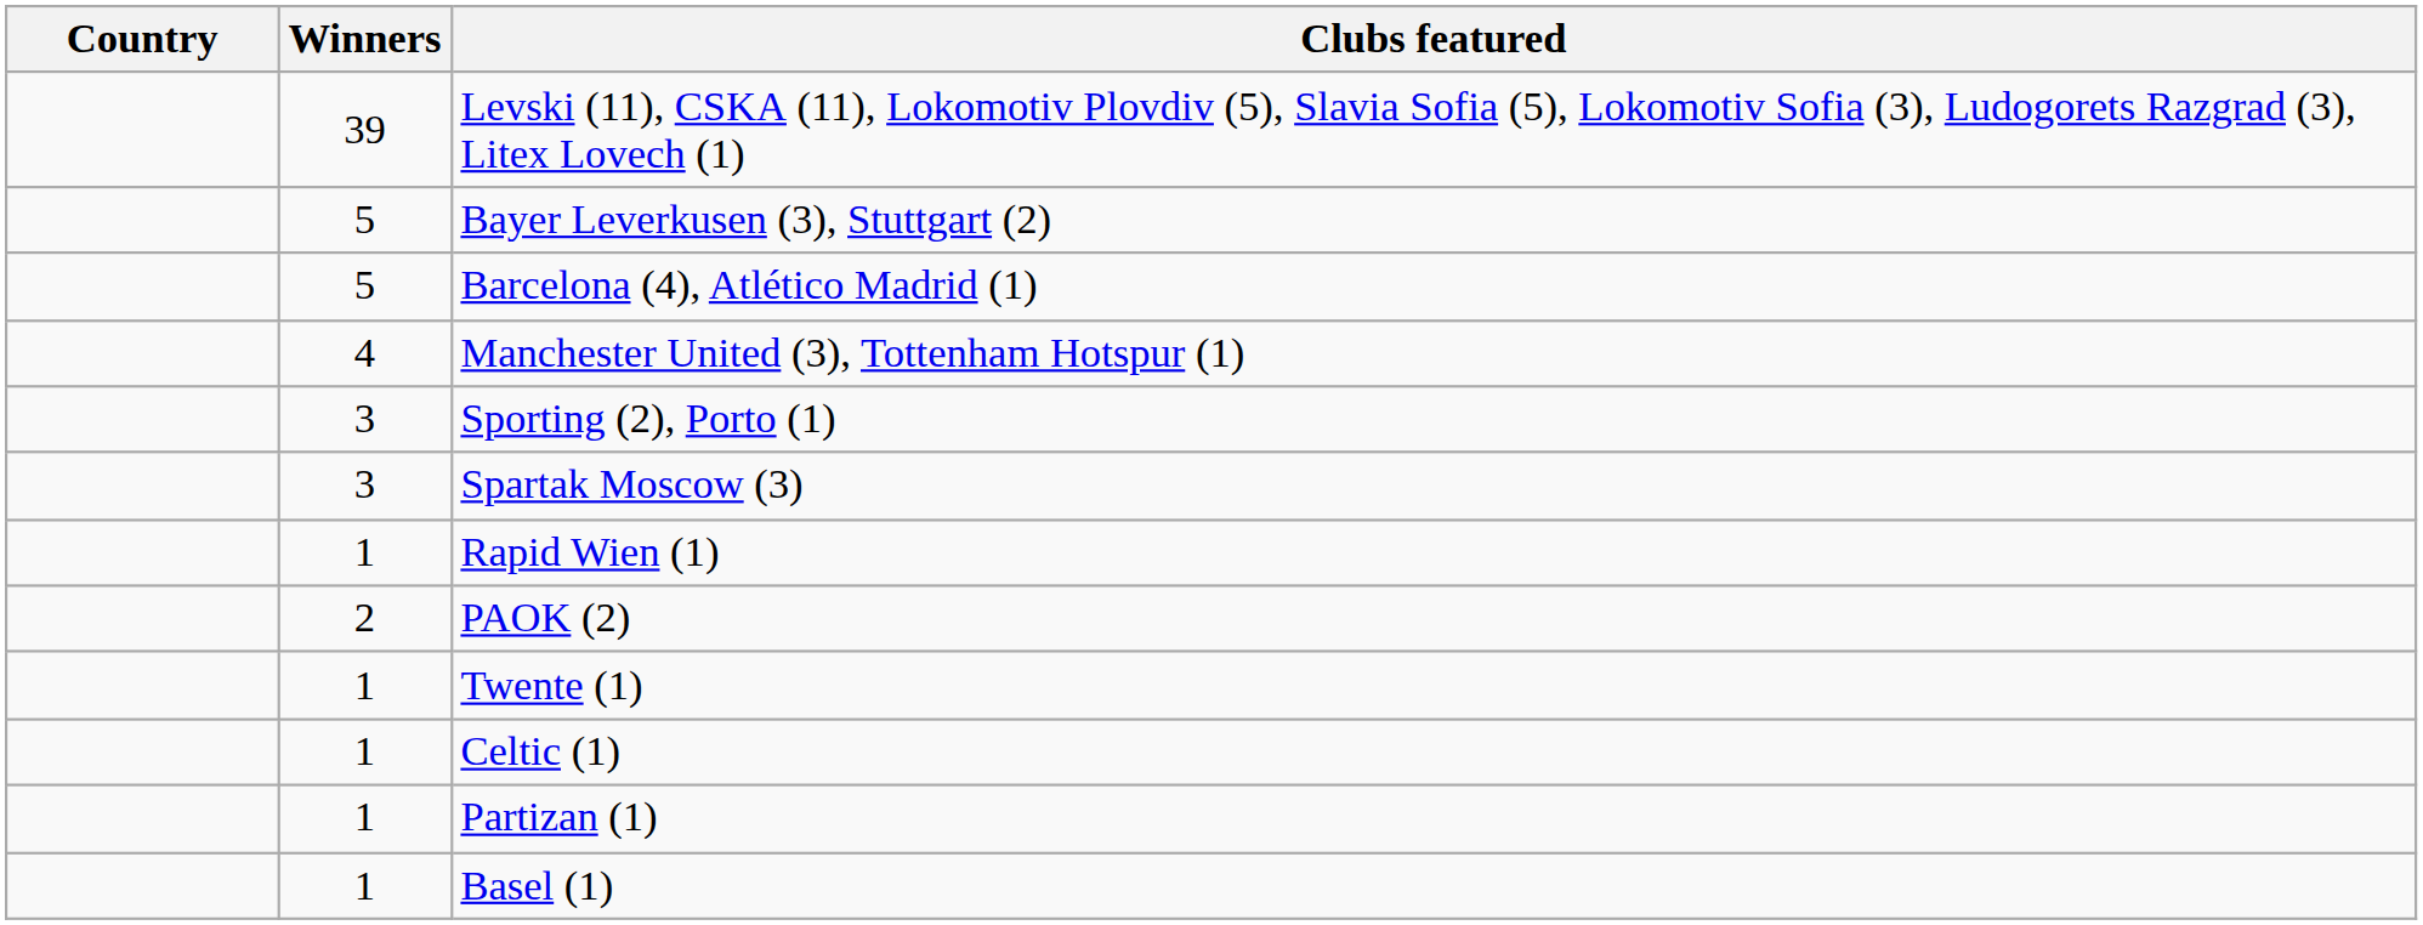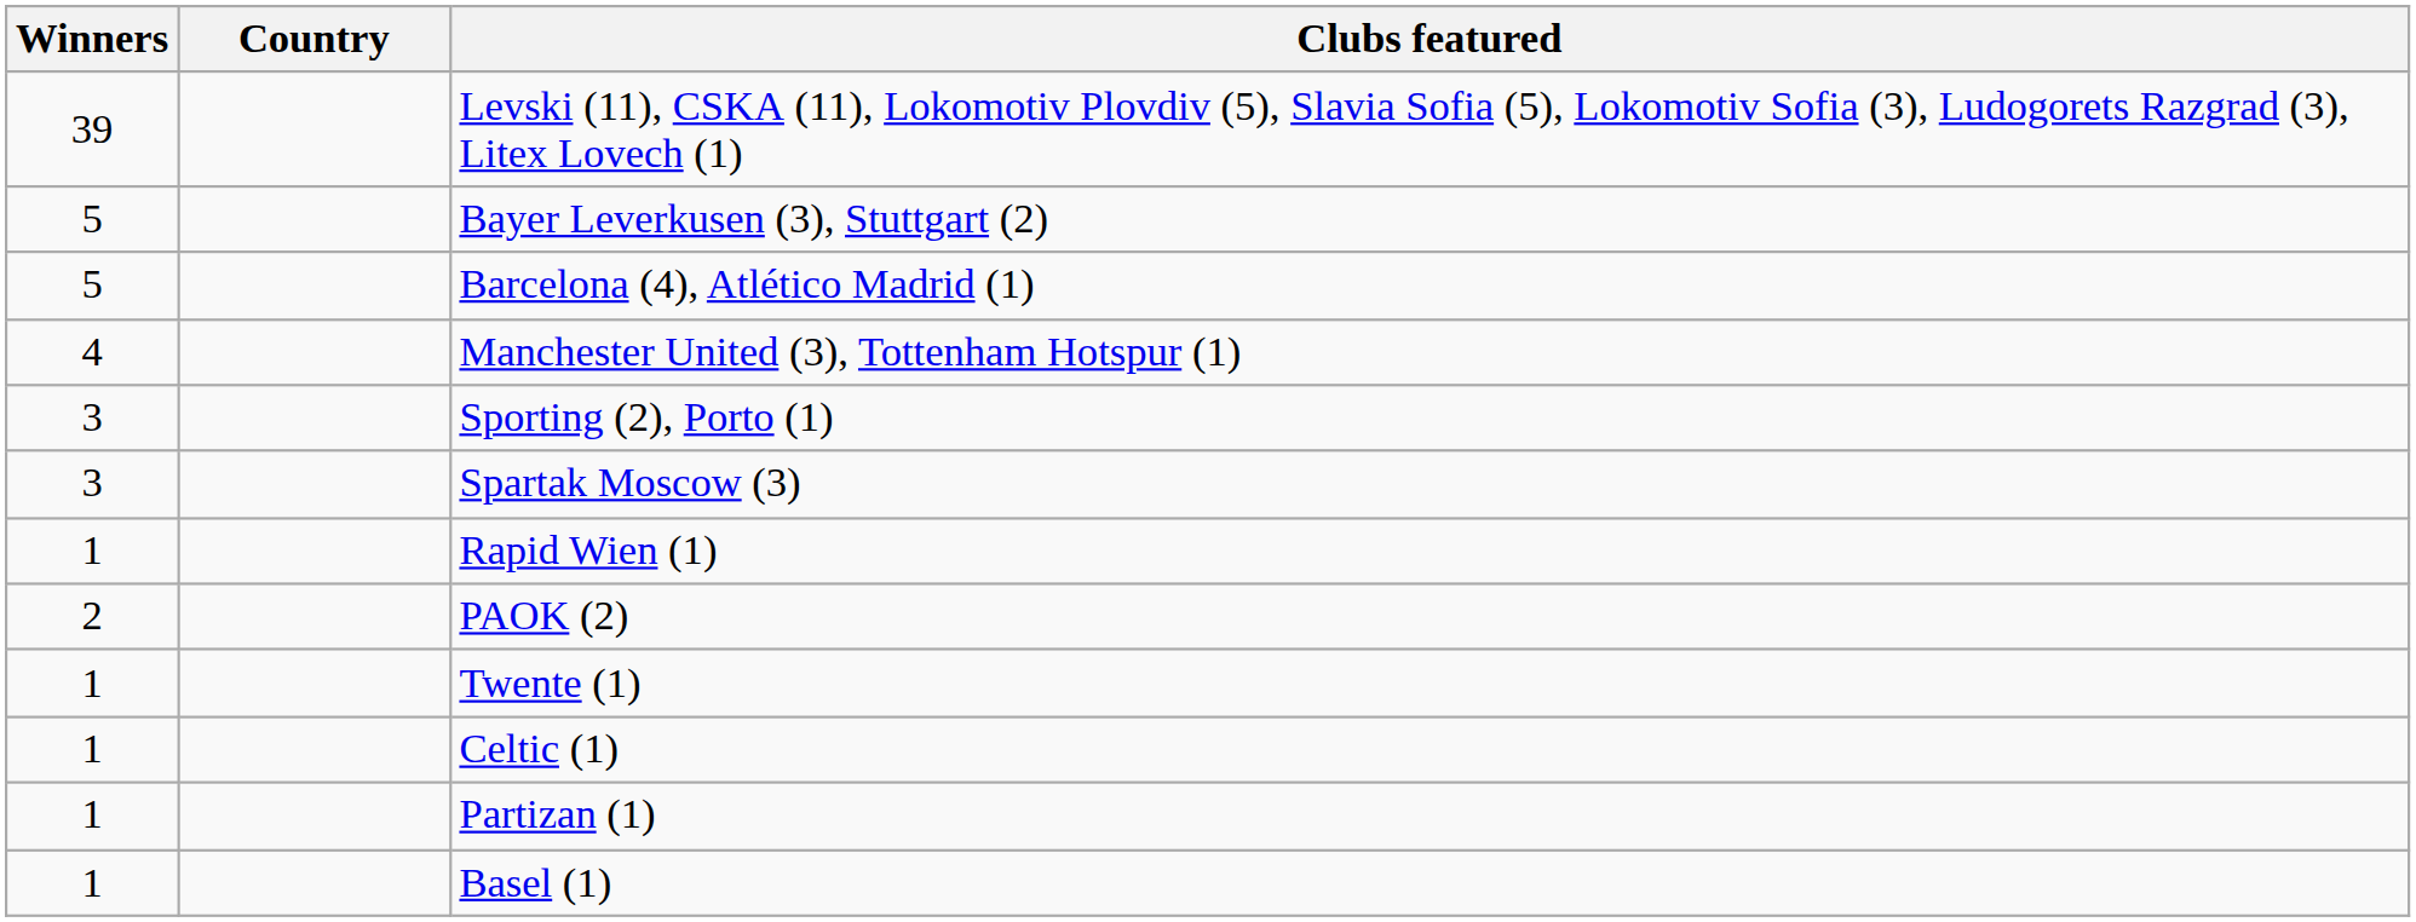columns swapped: Country <-> Winners
